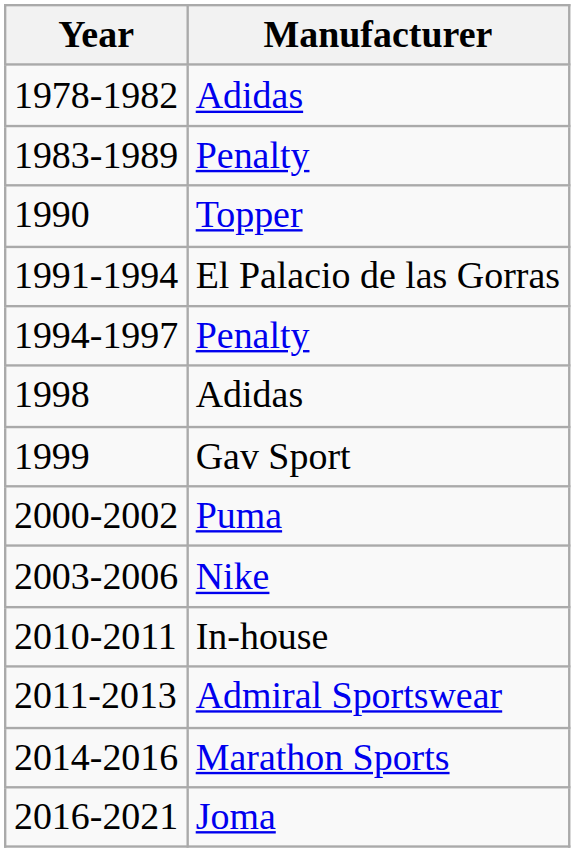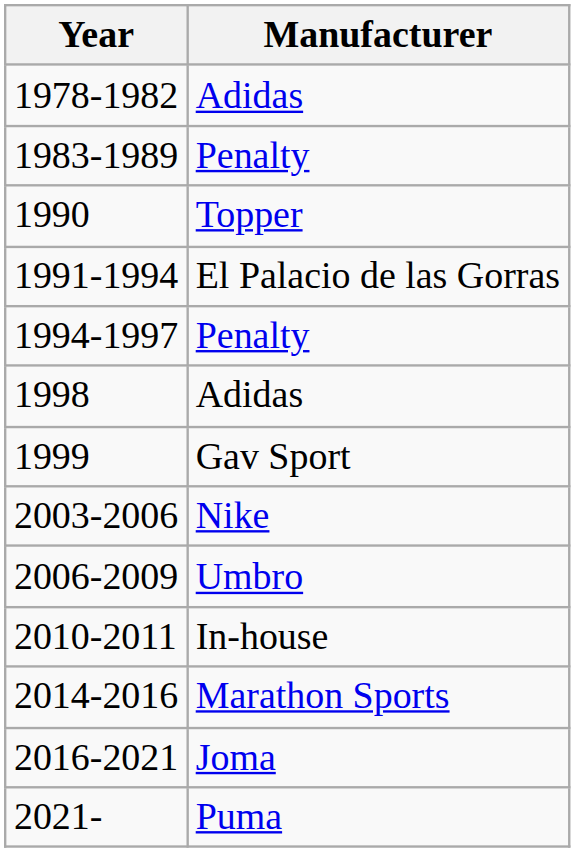- row: 2000-2002 | Puma
+ row: 2006-2009 | Umbro
- row: 2011-2013 | Admiral Sportswear
+ row: 2021- | Puma
